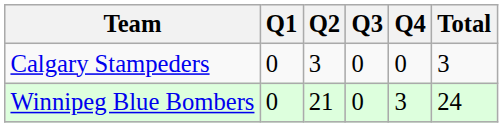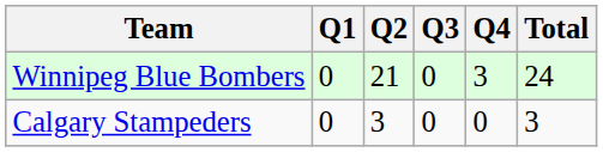rows swapped: Calgary Stampeders <-> Winnipeg Blue Bombers
